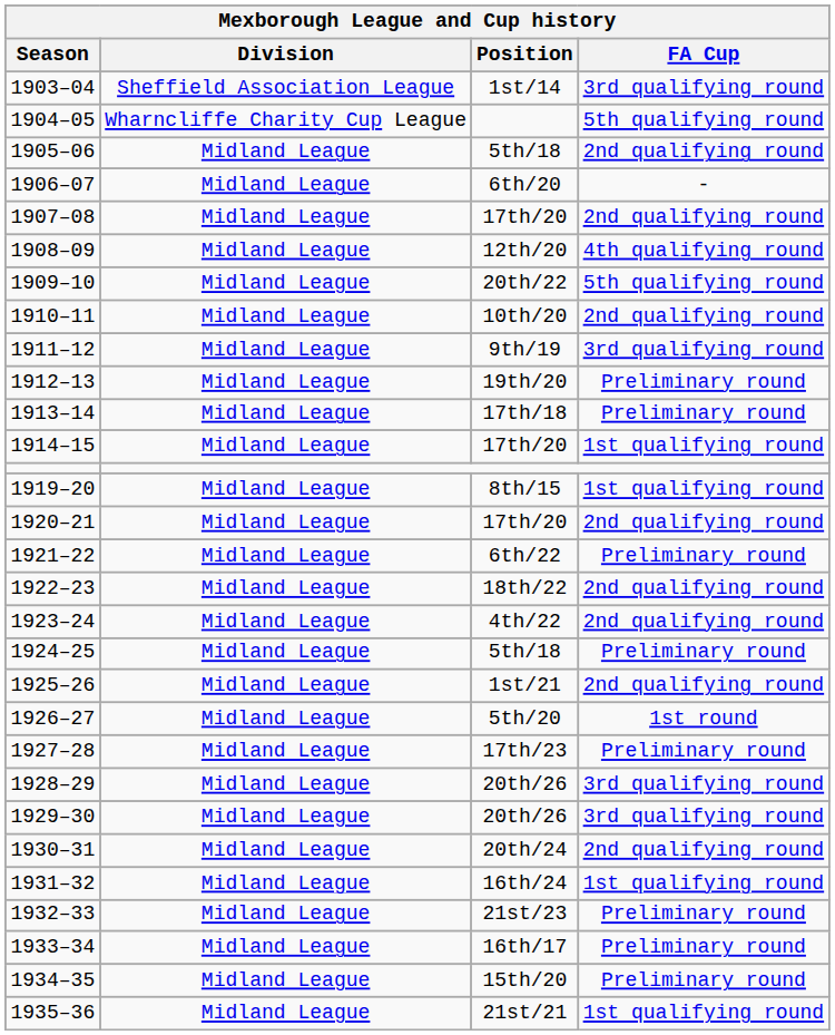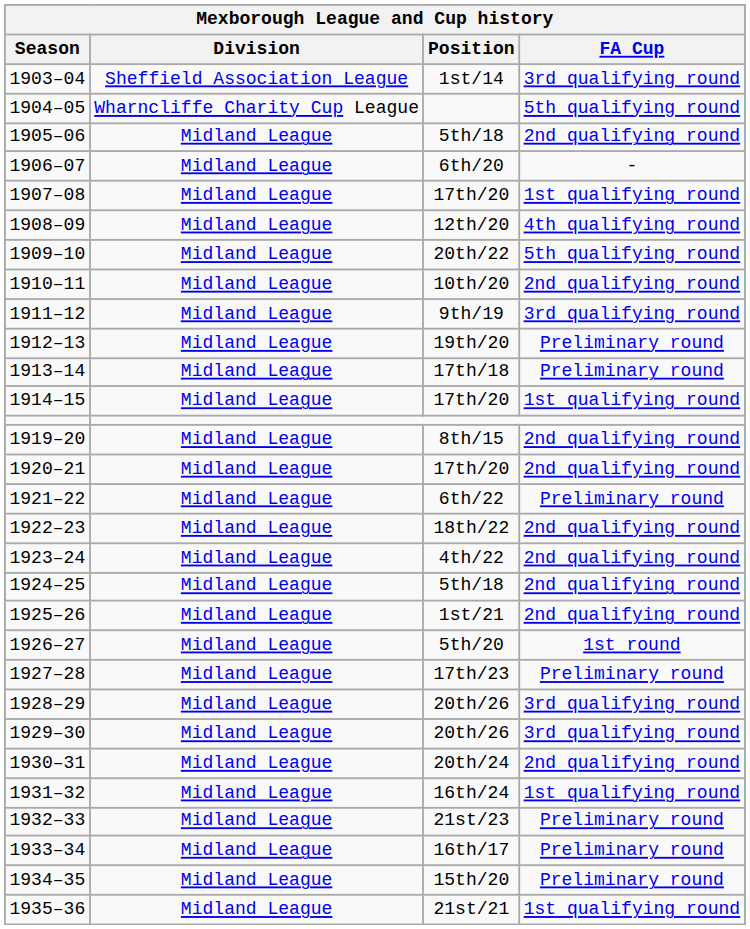1907–08 | FA Cup: 2nd qualifying round -> 1st qualifying round
1919–20 | FA Cup: 1st qualifying round -> 2nd qualifying round
1924–25 | FA Cup: Preliminary round -> 2nd qualifying round
